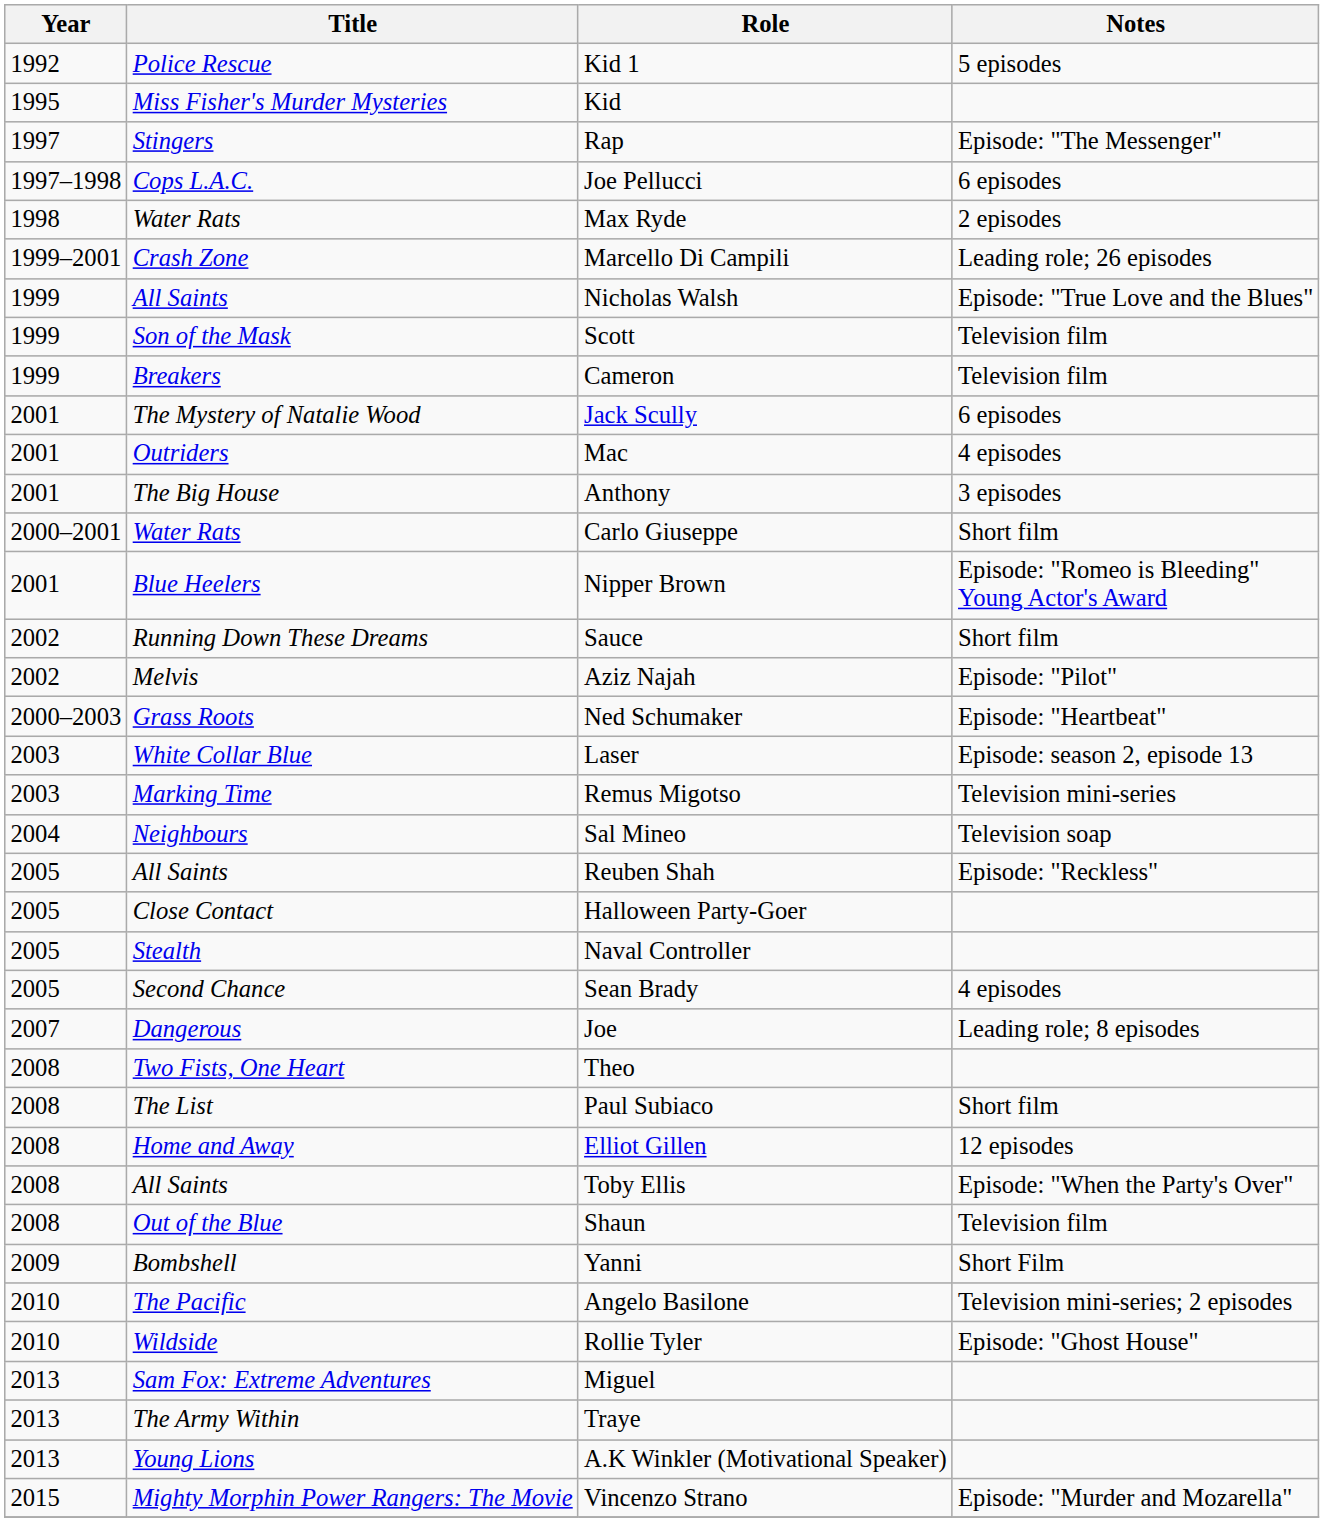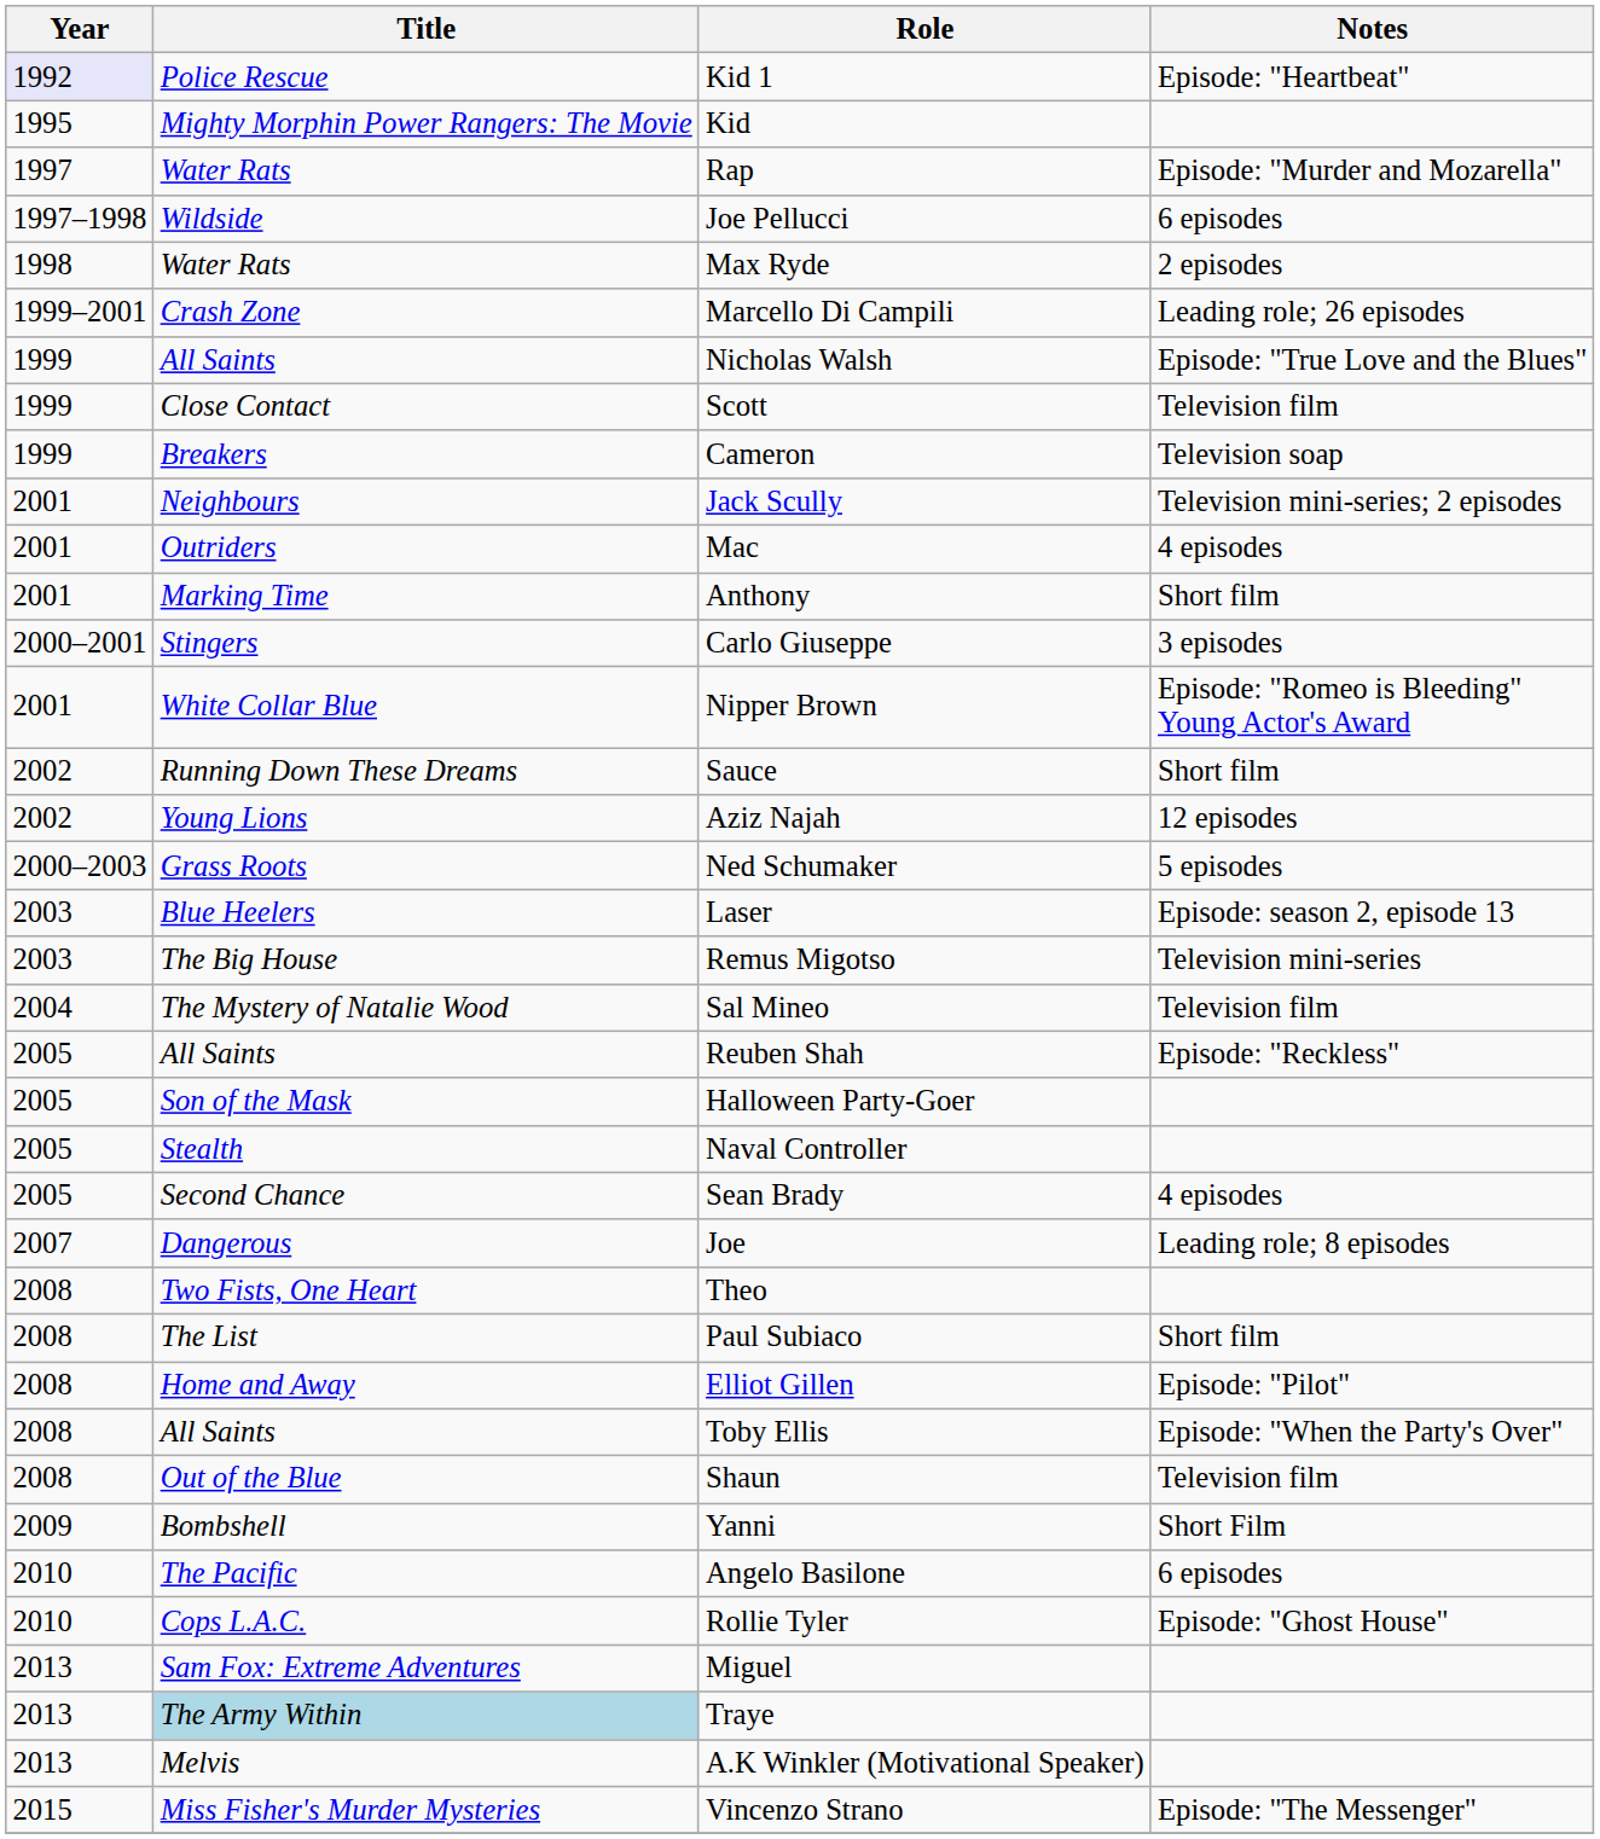Kid 1 | Year: no background -> lavender background
Kid 1 | Notes: 5 episodes -> Episode: "Heartbeat"
Kid | Title: Miss Fisher's Murder Mysteries -> Mighty Morphin Power Rangers: The Movie
Rap | Title: Stingers -> Water Rats
Rap | Notes: Episode: "The Messenger" -> Episode: "Murder and Mozarella"
Joe Pellucci | Title: Cops L.A.C. -> Wildside
Scott | Title: Son of the Mask -> Close Contact
Cameron | Notes: Television film -> Television soap
Jack Scully | Title: The Mystery of Natalie Wood -> Neighbours
Jack Scully | Notes: 6 episodes -> Television mini-series; 2 episodes
Anthony | Title: The Big House -> Marking Time
Anthony | Notes: 3 episodes -> Short film
Carlo Giuseppe | Title: Water Rats -> Stingers
Carlo Giuseppe | Notes: Short film -> 3 episodes
Nipper Brown | Title: Blue Heelers -> White Collar Blue
Aziz Najah | Title: Melvis -> Young Lions
Aziz Najah | Notes: Episode: "Pilot" -> 12 episodes
Ned Schumaker | Notes: Episode: "Heartbeat" -> 5 episodes
Laser | Title: White Collar Blue -> Blue Heelers
Remus Migotso | Title: Marking Time -> The Big House
Sal Mineo | Title: Neighbours -> The Mystery of Natalie Wood
Sal Mineo | Notes: Television soap -> Television film
Halloween Party-Goer | Title: Close Contact -> Son of the Mask
Elliot Gillen | Notes: 12 episodes -> Episode: "Pilot"
Angelo Basilone | Notes: Television mini-series; 2 episodes -> 6 episodes
Rollie Tyler | Title: Wildside -> Cops L.A.C.
Traye | Title: no background -> lightblue background
A.K Winkler (Motivational Speaker) | Title: Young Lions -> Melvis
Vincenzo Strano | Title: Mighty Morphin Power Rangers: The Movie -> Miss Fisher's Murder Mysteries
Vincenzo Strano | Notes: Episode: "Murder and Mozarella" -> Episode: "The Messenger"
